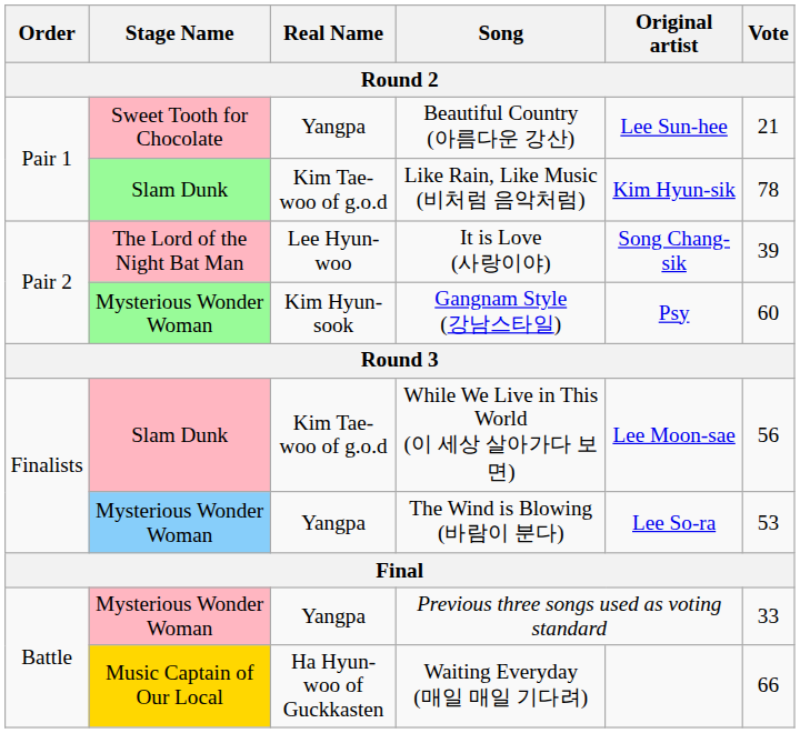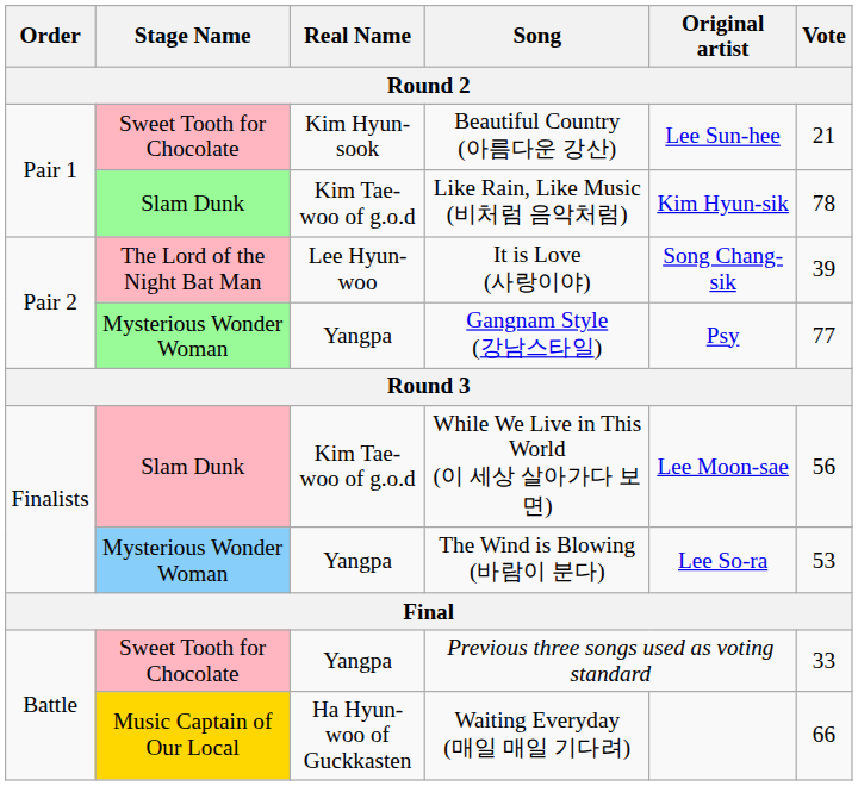Beautiful Country (아름다운 강산) | Real Name: Yangpa -> Kim Hyun-sook
Gangnam Style (강남스타일) | Real Name: Kim Hyun-sook -> Yangpa
Gangnam Style (강남스타일) | Vote: 60 -> 77
Previous three songs used as voting standard | Stage Name: Mysterious Wonder Woman -> Sweet Tooth for Chocolate
